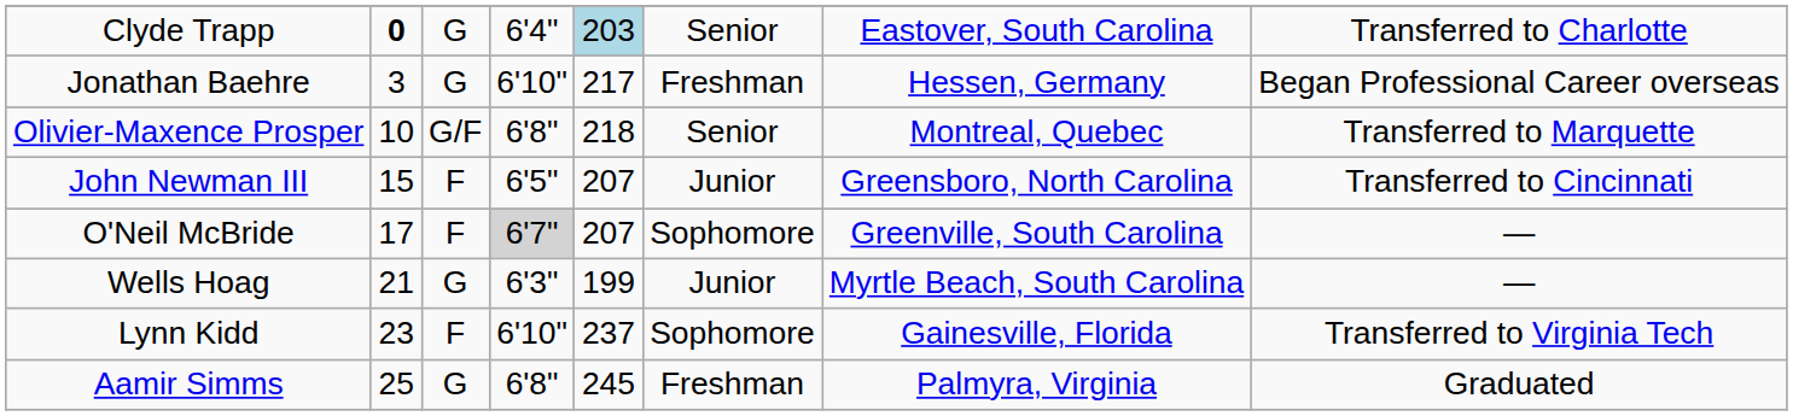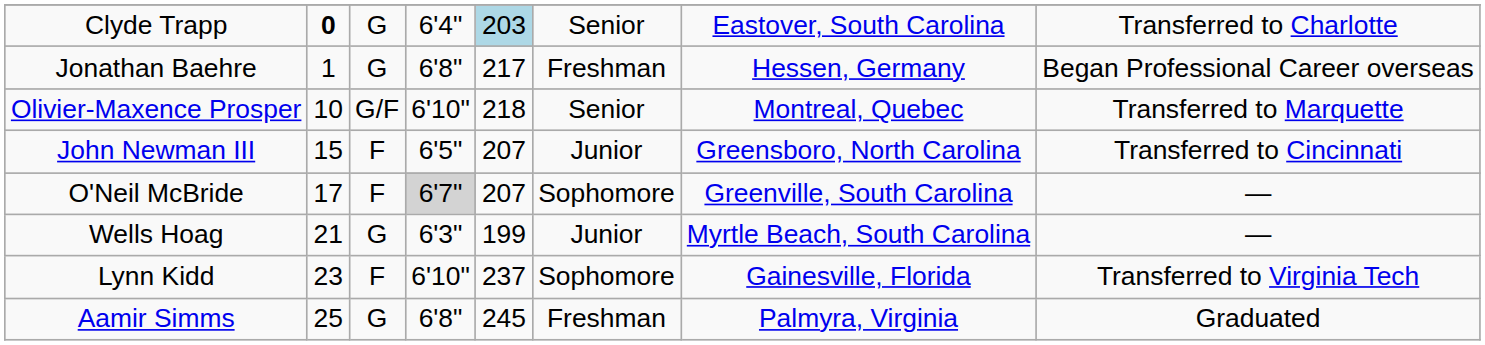Jonathan Baehre | column 2: 3 -> 1
Jonathan Baehre | column 4: 6'10" -> 6'8"
Olivier-Maxence Prosper | column 4: 6'8" -> 6'10"
